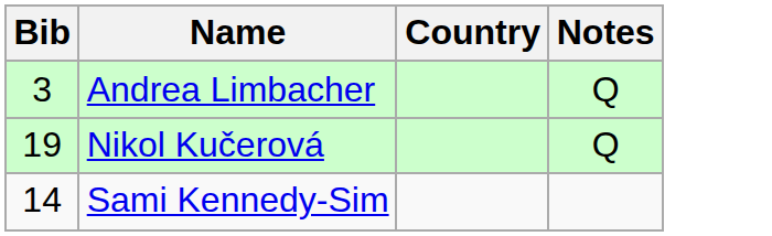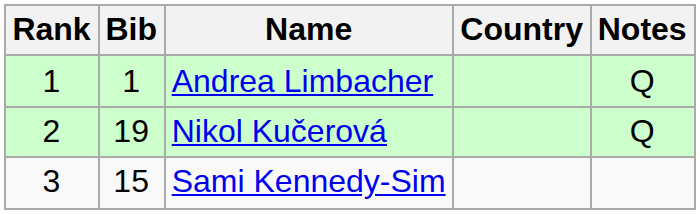+ column: Rank | 1 | 2 | 3
Andrea Limbacher | Bib: 3 -> 1
Sami Kennedy-Sim | Bib: 14 -> 15
